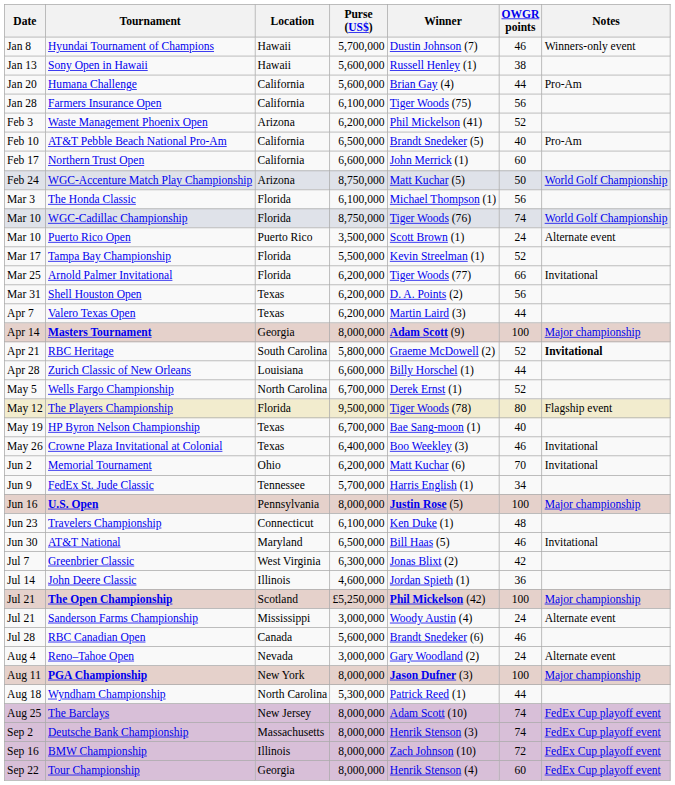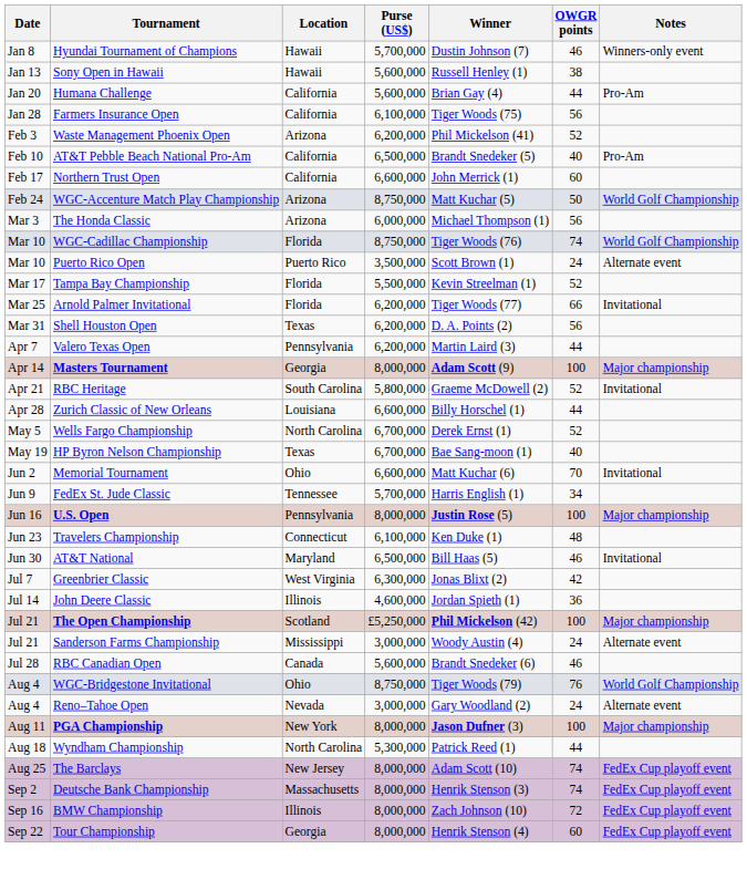The Honda Classic | Location: Florida -> Arizona
The Honda Classic | Purse (US$): 6,100,000 -> 6,000,000
Valero Texas Open | Location: Texas -> Pennsylvania
RBC Heritage | Notes: bold -> normal
- row: May 12 | The Players Championship | Florida | 9,500,000 | Tiger Woods (78) | 80 | Flagship event
- row: May 26 | Crowne Plaza Invitational at Colonial | Texas | 6,400,000 | Boo Weekley (3) | 46 | Invitational
Memorial Tournament | Purse (US$): 6,200,000 -> 6,600,000
+ row: Aug 4 | WGC-Bridgestone Invitational | Ohio | 8,750,000 | Tiger Woods (79) | 76 | World Golf Championship
